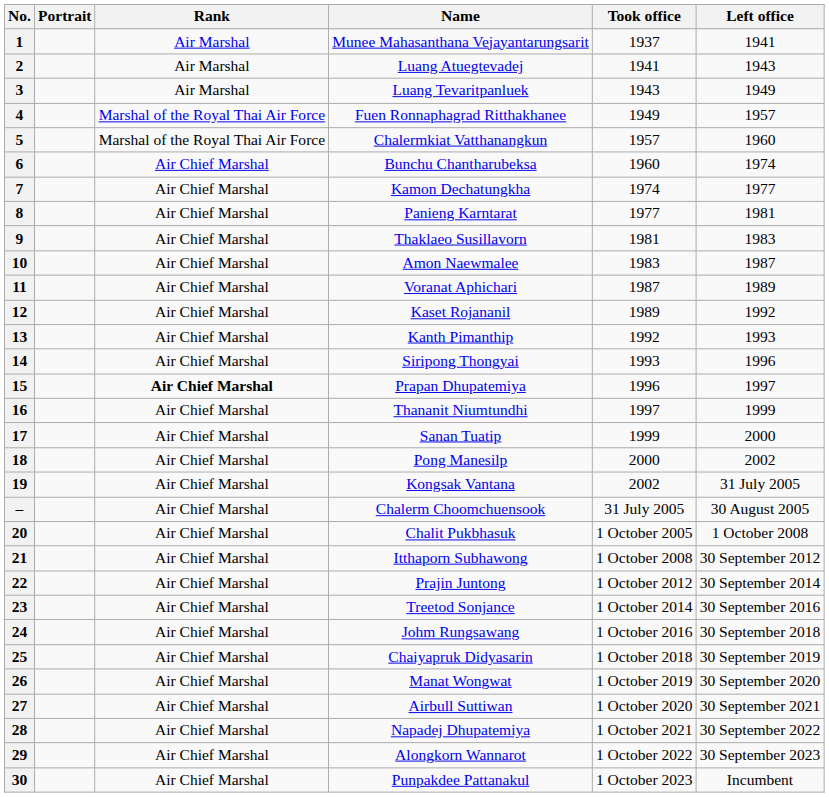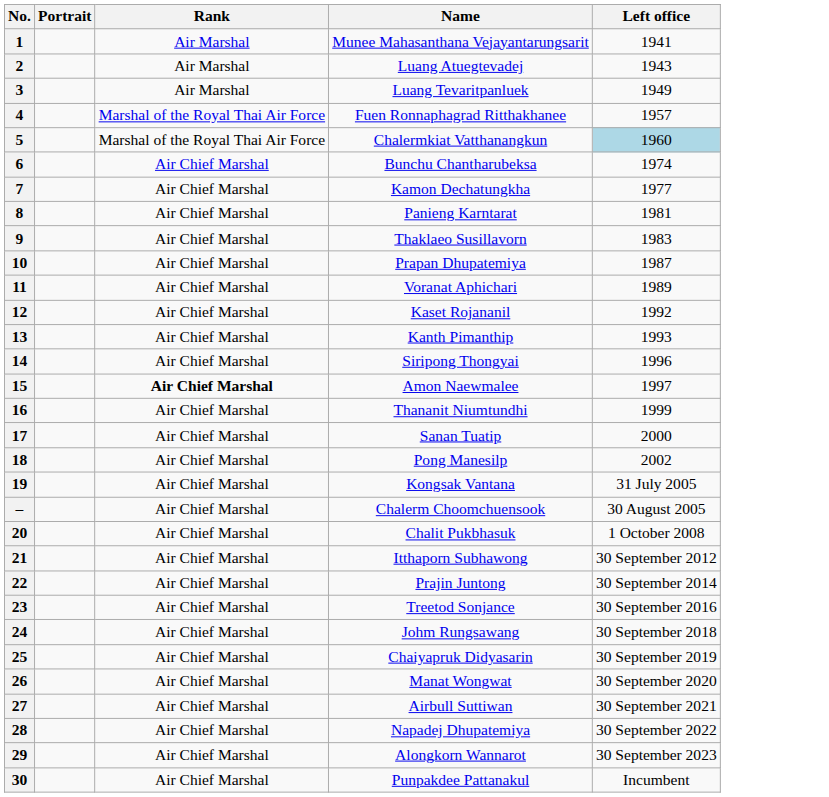- column: Took office | 1937 | 1941 | 1943 | 1949 | 1957 | 1960 | 1974 | 1977 | 1981 | 1983 | 1987 | 1989 | 1992 | 1993 | 1996 | 1997 | 1999 | 2000 | 2002 | 31 July 2005 | 1 October 2005 | 1 October 2008 | 1 October 2012 | 1 October 2014 | 1 October 2016 | 1 October 2018 | 1 October 2019 | 1 October 2020 | 1 October 2021 | 1 October 2022 | 1 October 2023
5 | Left office: no background -> lightblue background
10 | Name: Amon Naewmalee -> Prapan Dhupatemiya
15 | Name: Prapan Dhupatemiya -> Amon Naewmalee
